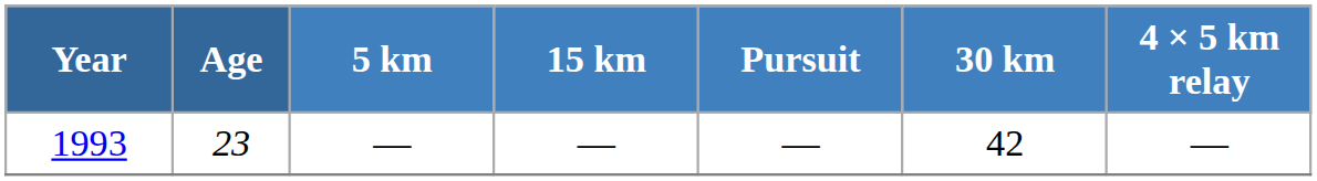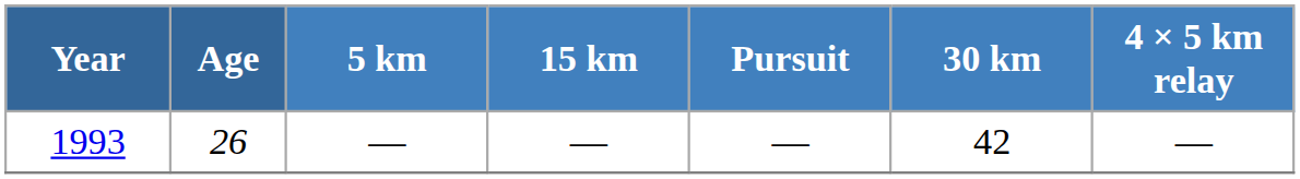1993 | Age: 23 -> 26
